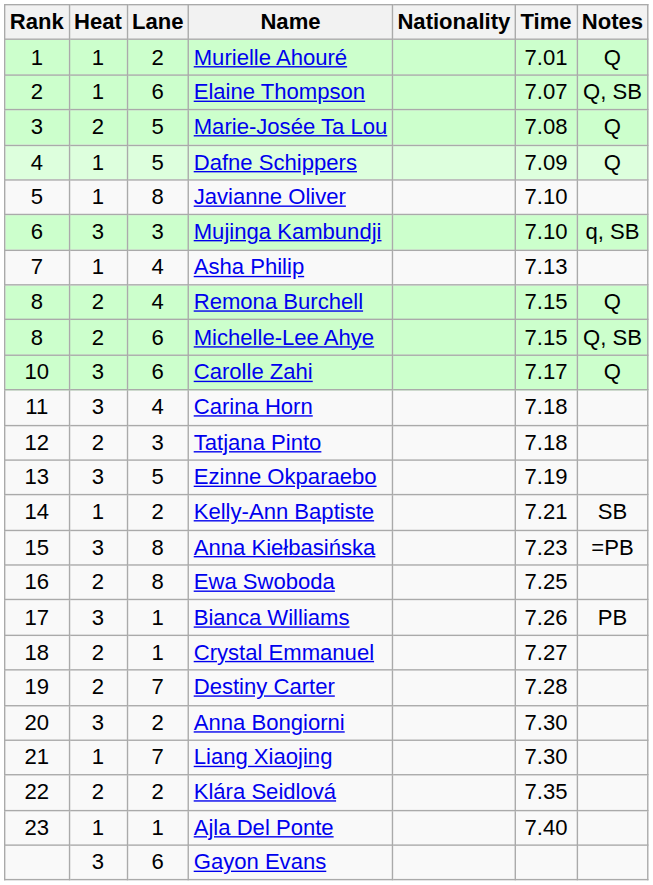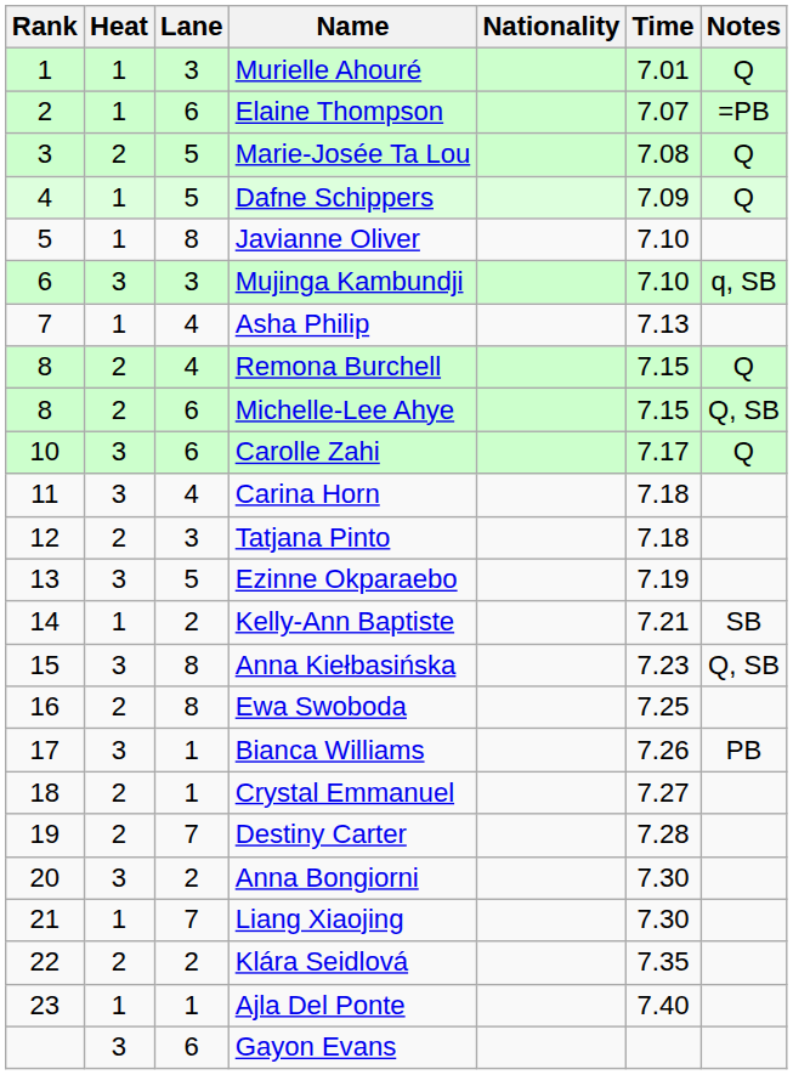Murielle Ahouré | Lane: 2 -> 3
Elaine Thompson | Notes: Q, SB -> =PB
Anna Kiełbasińska | Notes: =PB -> Q, SB
